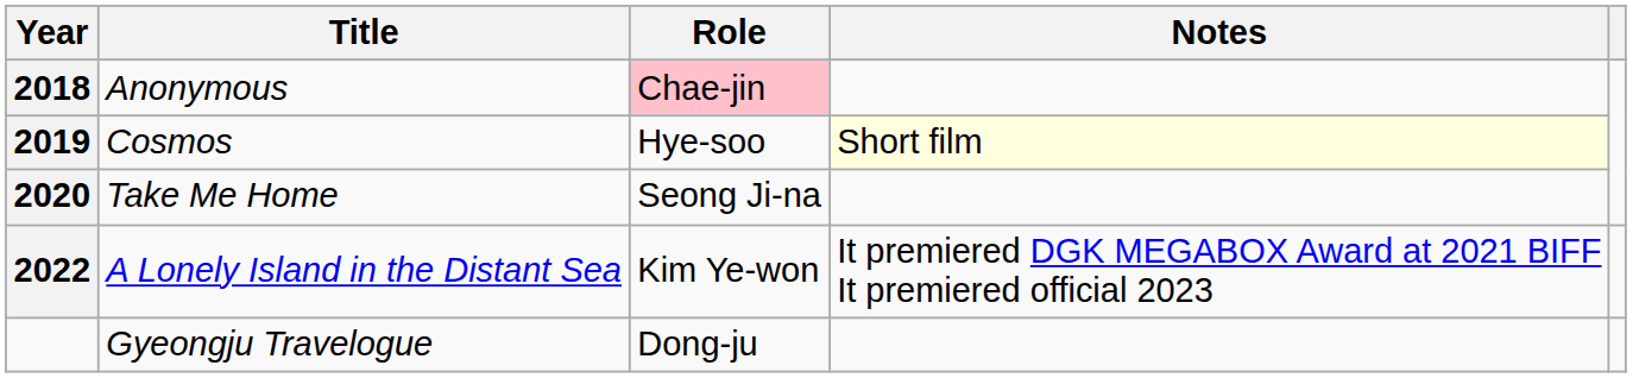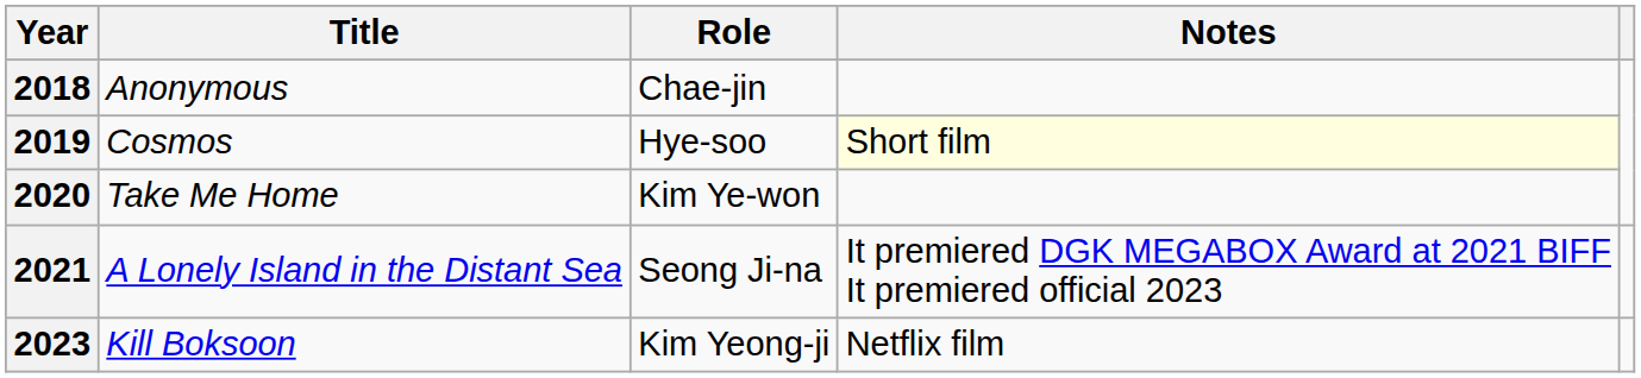Anonymous | Role: pink background -> no background
Take Me Home | Role: Seong Ji-na -> Kim Ye-won
A Lonely Island in the Distant Sea | Year: 2022 -> 2021
A Lonely Island in the Distant Sea | Role: Kim Ye-won -> Seong Ji-na
+ row: 2023 | Kill Boksoon | Kim Yeong-ji | Netflix film
- row: Gyeongju Travelogue | Dong-ju
